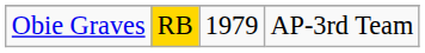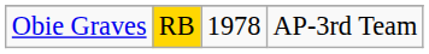Obie Graves | column 3: 1979 -> 1978
